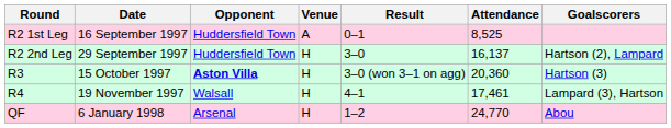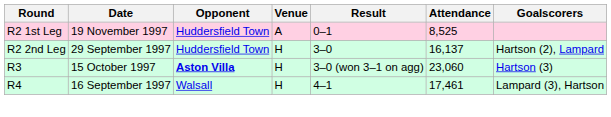R2 1st Leg | Date: 16 September 1997 -> 19 November 1997
R3 | Attendance: 20,360 -> 23,060
R4 | Date: 19 November 1997 -> 16 September 1997
- row: QF | 6 January 1998 | Arsenal | H | 1–2 | 24,770 | Abou
